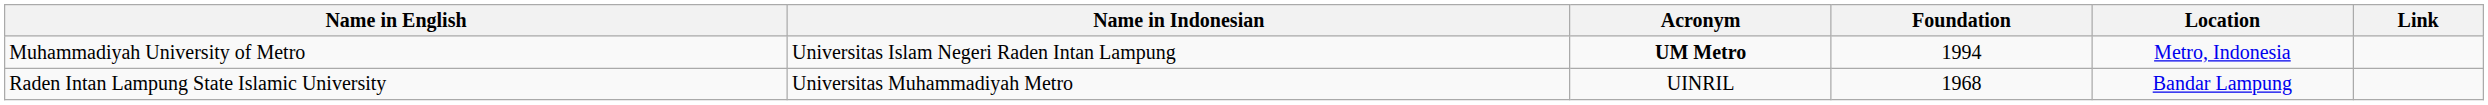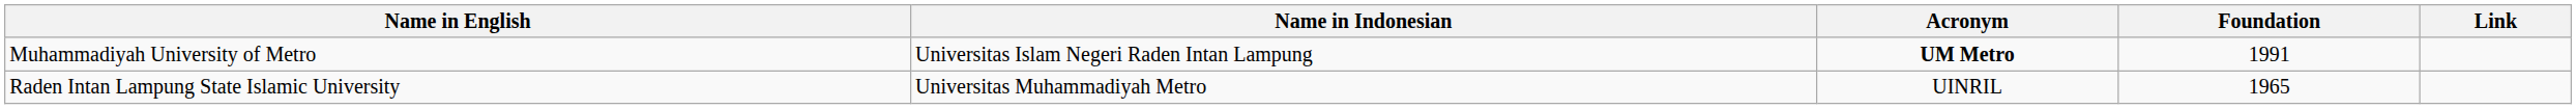- column: Location | Metro, Indonesia | Bandar Lampung
Muhammadiyah University of Metro | Foundation: 1994 -> 1991
Raden Intan Lampung State Islamic University | Foundation: 1968 -> 1965
